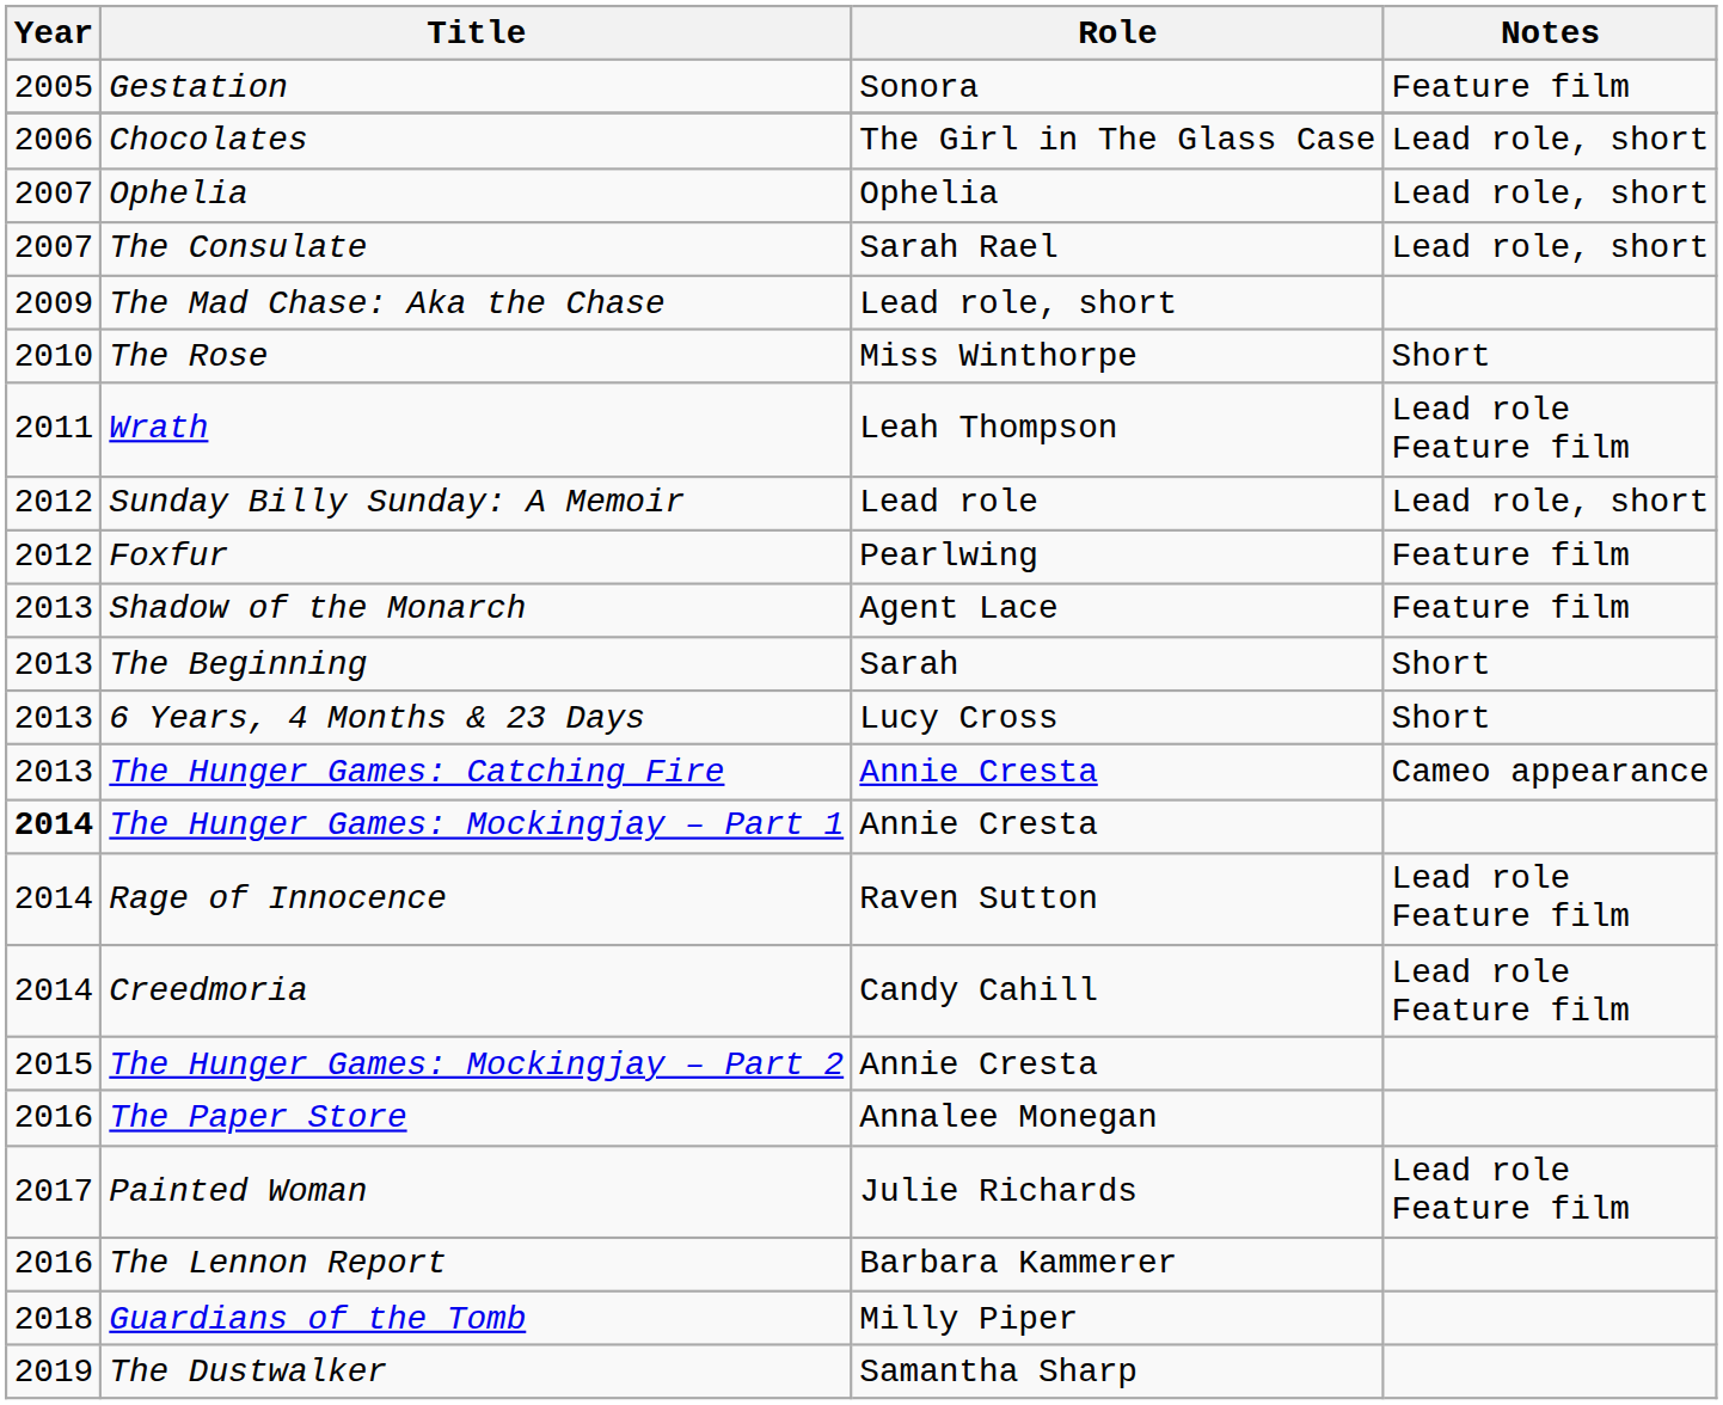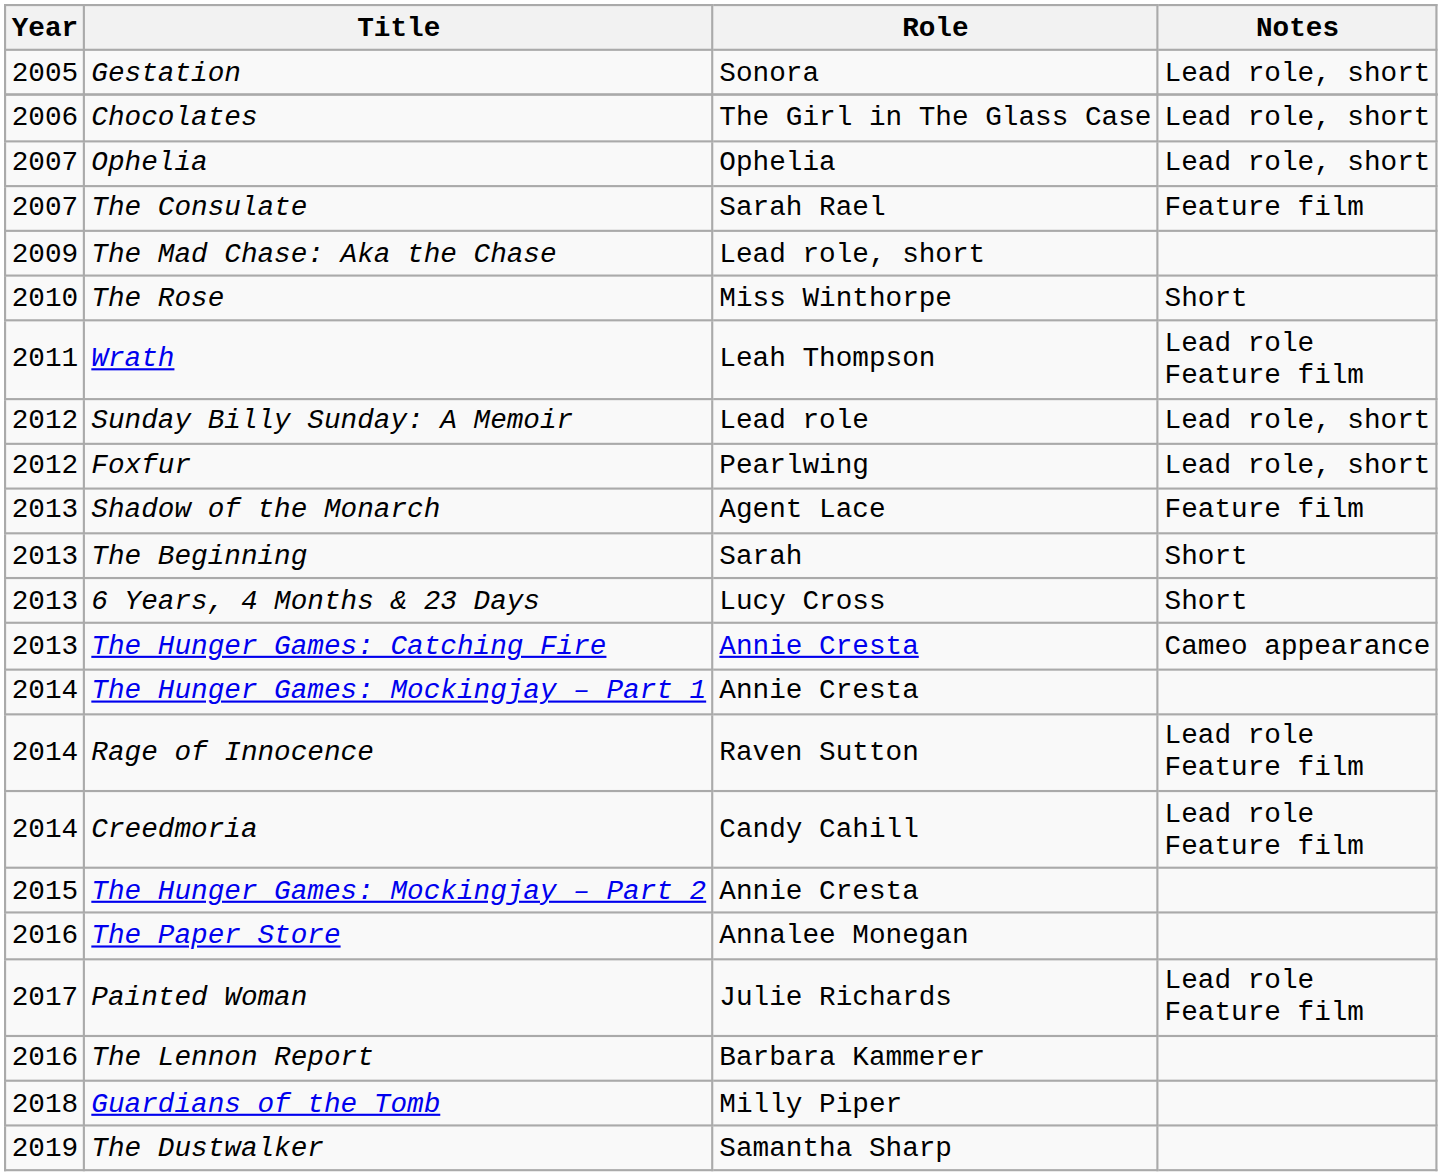Gestation | Notes: Feature film -> Lead role, short
The Consulate | Notes: Lead role, short -> Feature film
Foxfur | Notes: Feature film -> Lead role, short
The Hunger Games: Mockingjay – Part 1 | Year: bold -> normal
